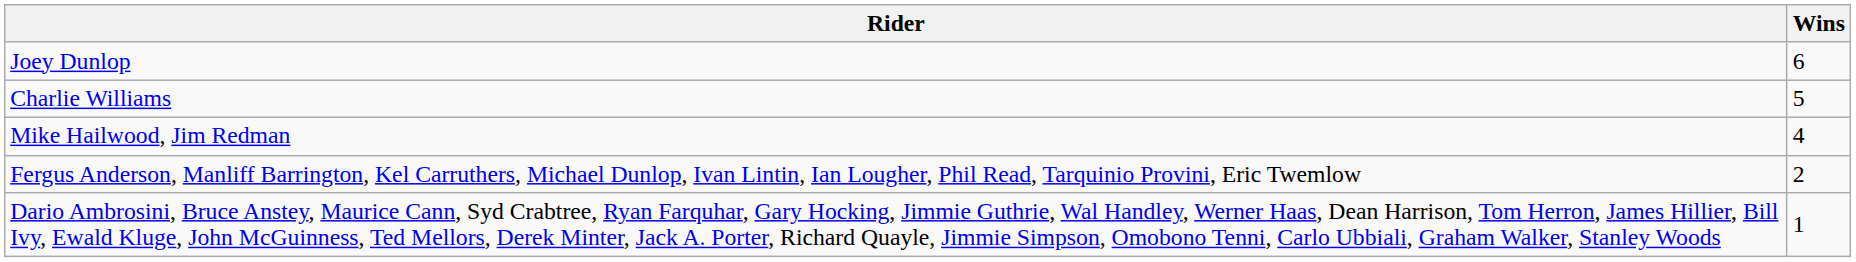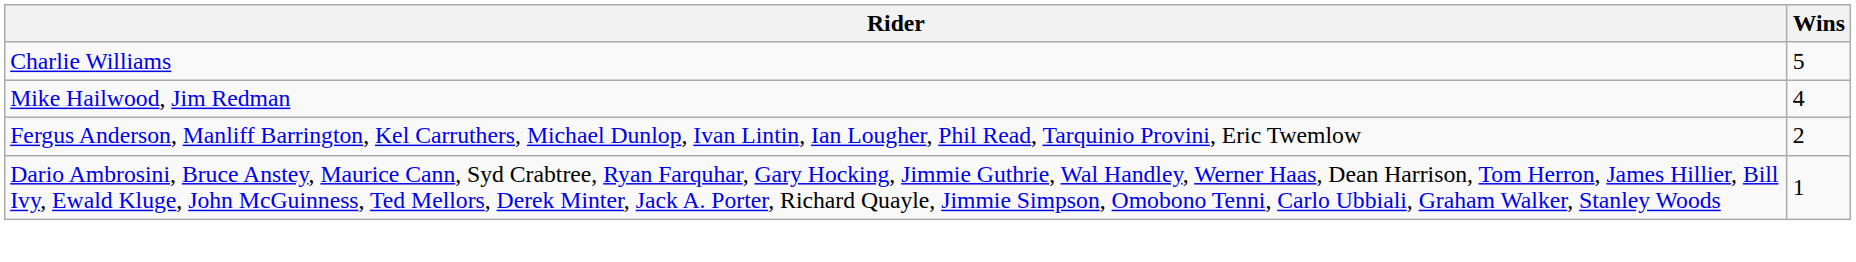- row: Joey Dunlop | 6
